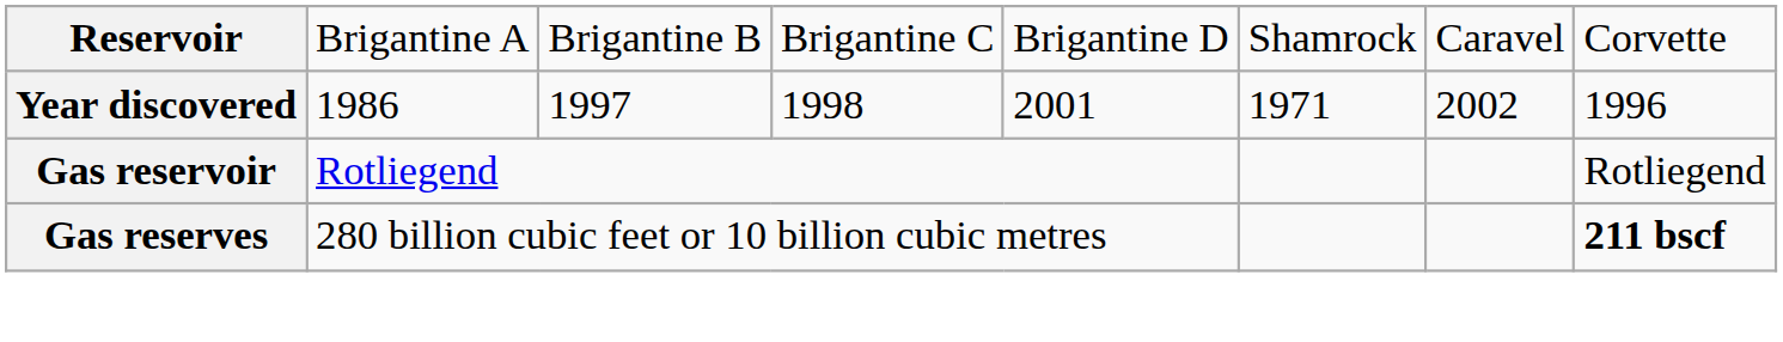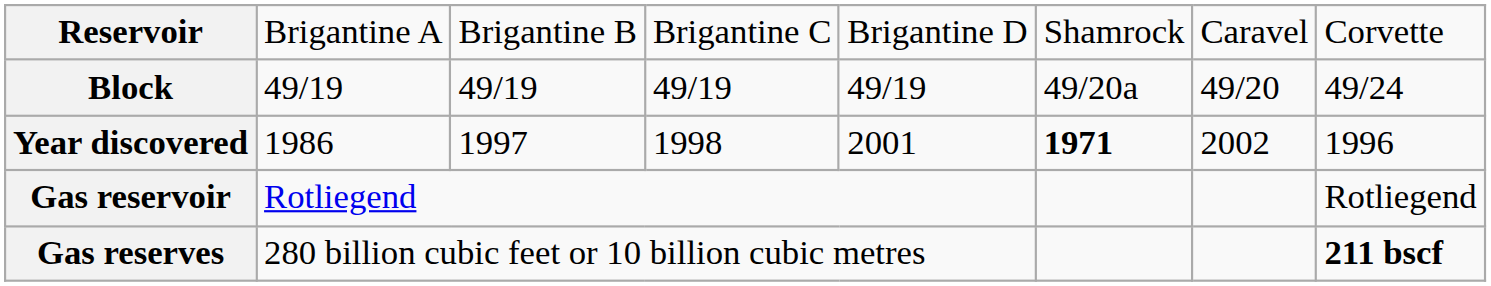+ row: Block | 49/19 | 49/19 | 49/19 | 49/19 | 49/20a | 49/20 | 49/24
Year discovered | column 6: normal -> bold
